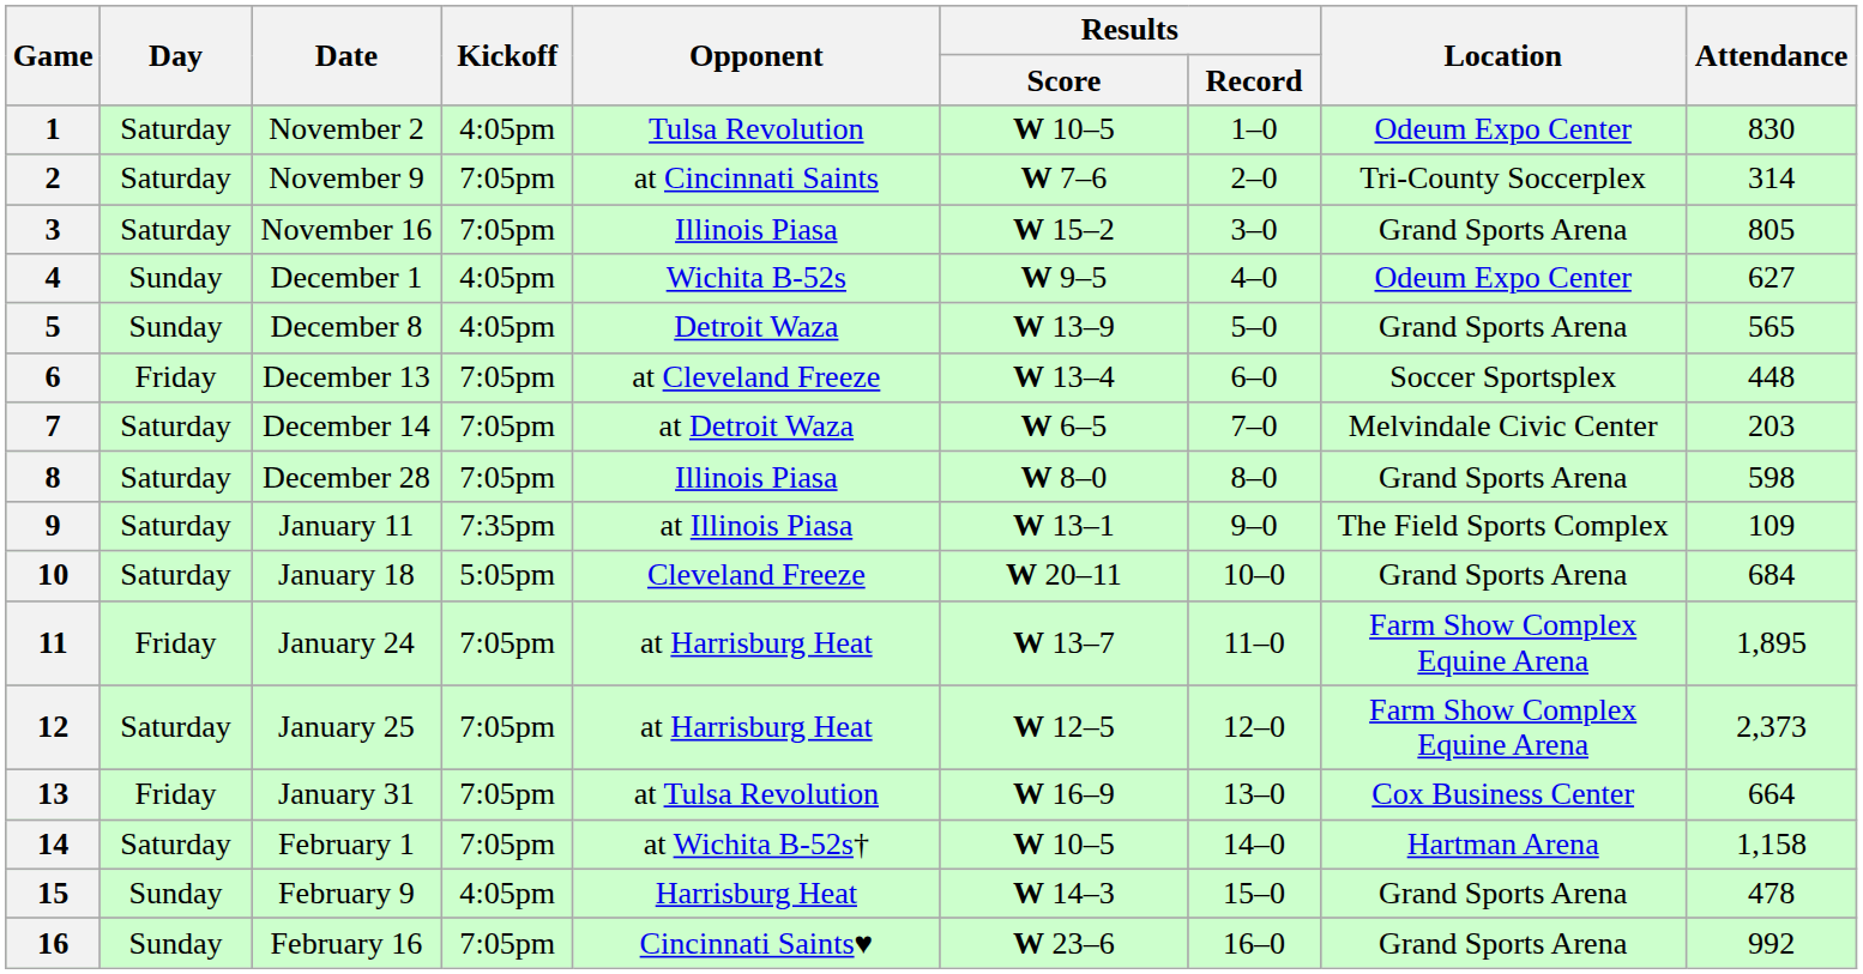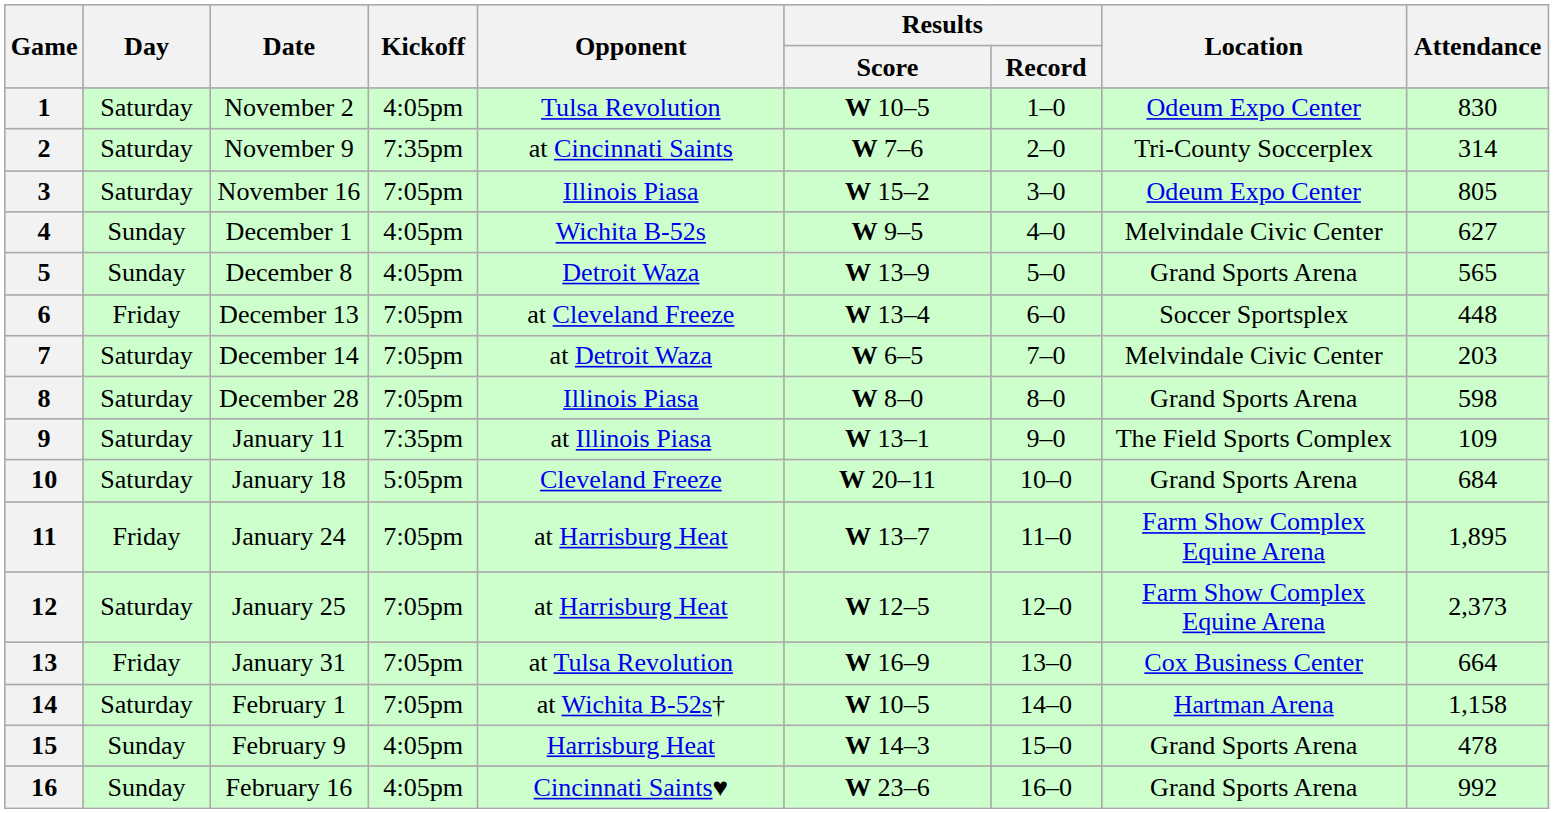2 | Kickoff: 7:05pm -> 7:35pm
3 | Location: Grand Sports Arena -> Odeum Expo Center
4 | Location: Odeum Expo Center -> Melvindale Civic Center
16 | Kickoff: 7:05pm -> 4:05pm
